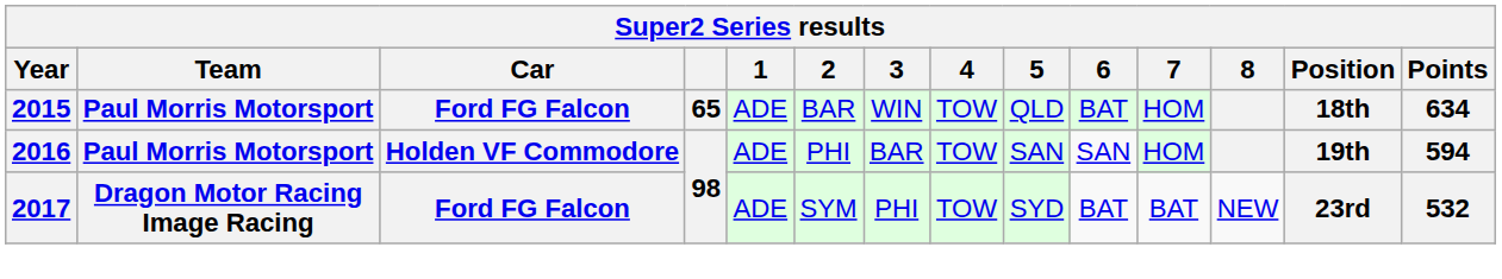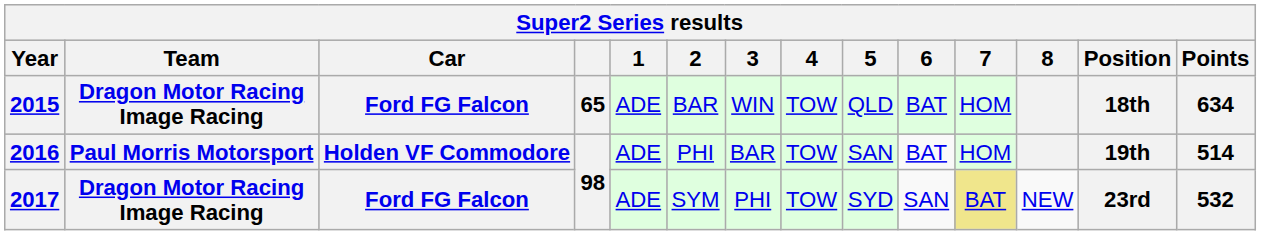2015 | Team: Paul Morris Motorsport -> Dragon Motor Racing Image Racing
2016 | 6: SAN -> BAT
2016 | Points: 594 -> 514
2017 | 6: BAT -> SAN
2017 | 7: no background -> khaki background
